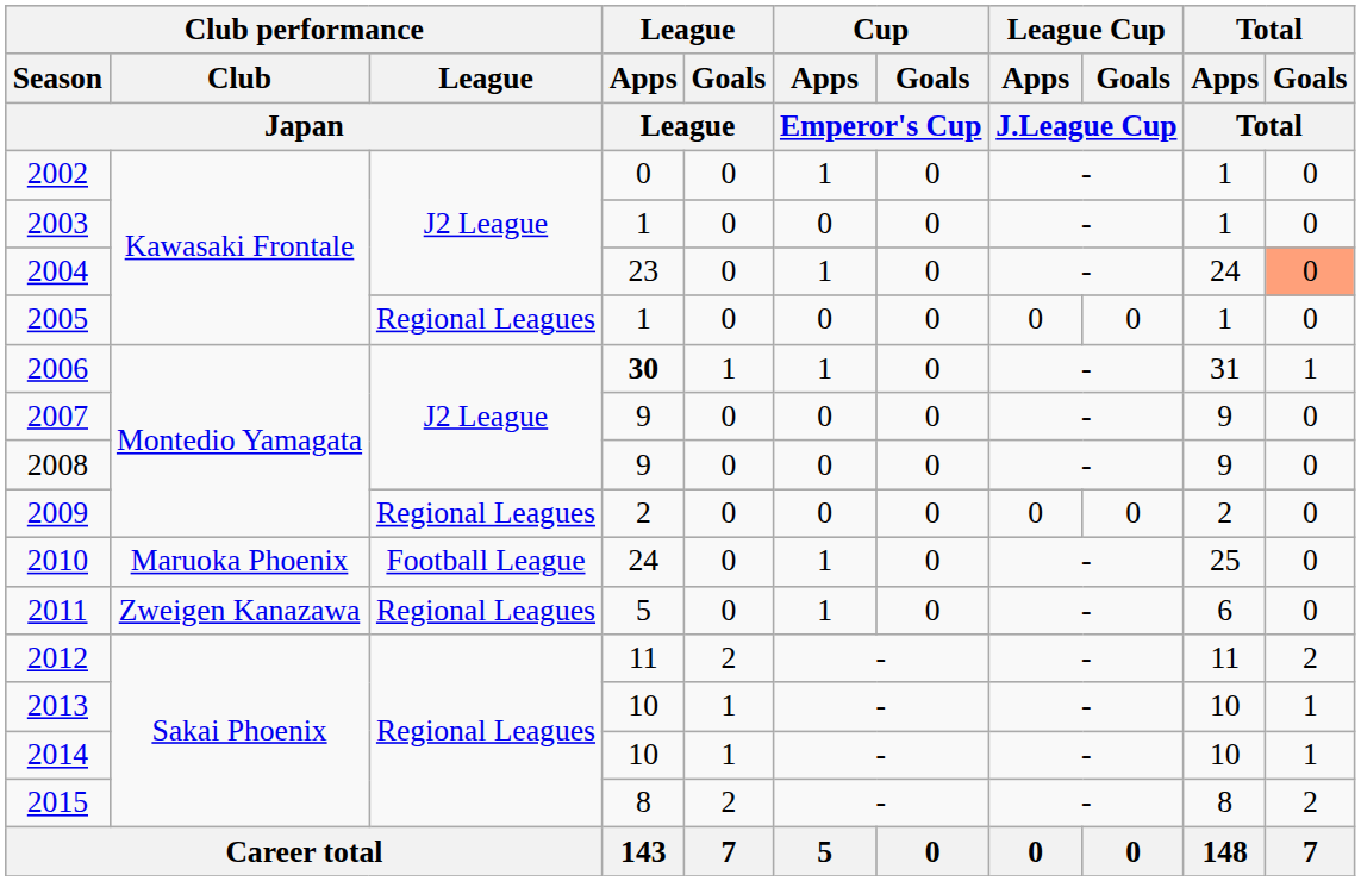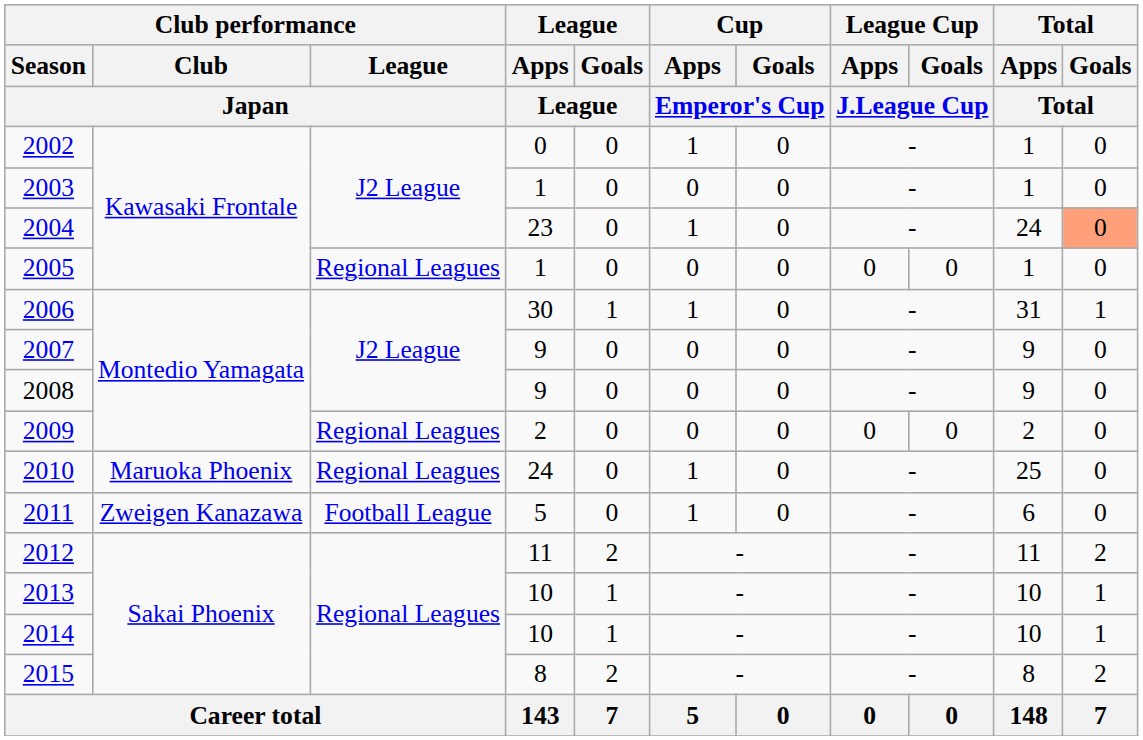2006 | League / Apps / League: bold -> normal
2010 | Club performance / League / Japan: Football League -> Regional Leagues
2011 | Club performance / League / Japan: Regional Leagues -> Football League
